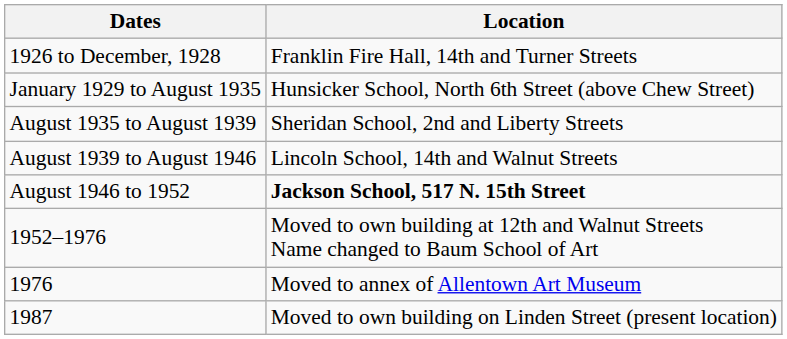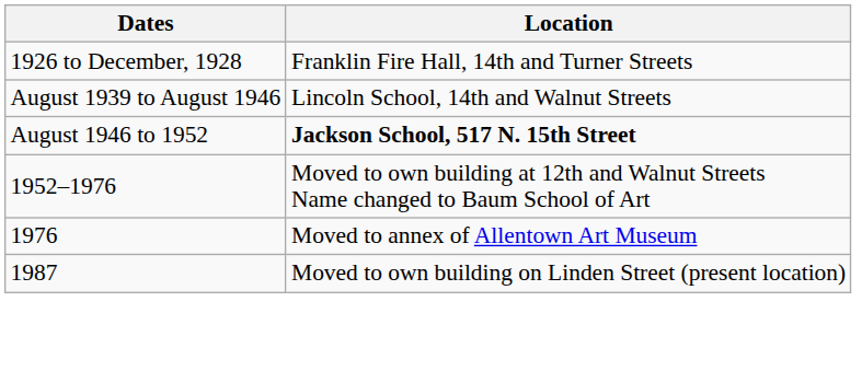- row: January 1929 to August 1935 | Hunsicker School, North 6th Street (above Chew Street)
- row: August 1935 to August 1939 | Sheridan School, 2nd and Liberty Streets
